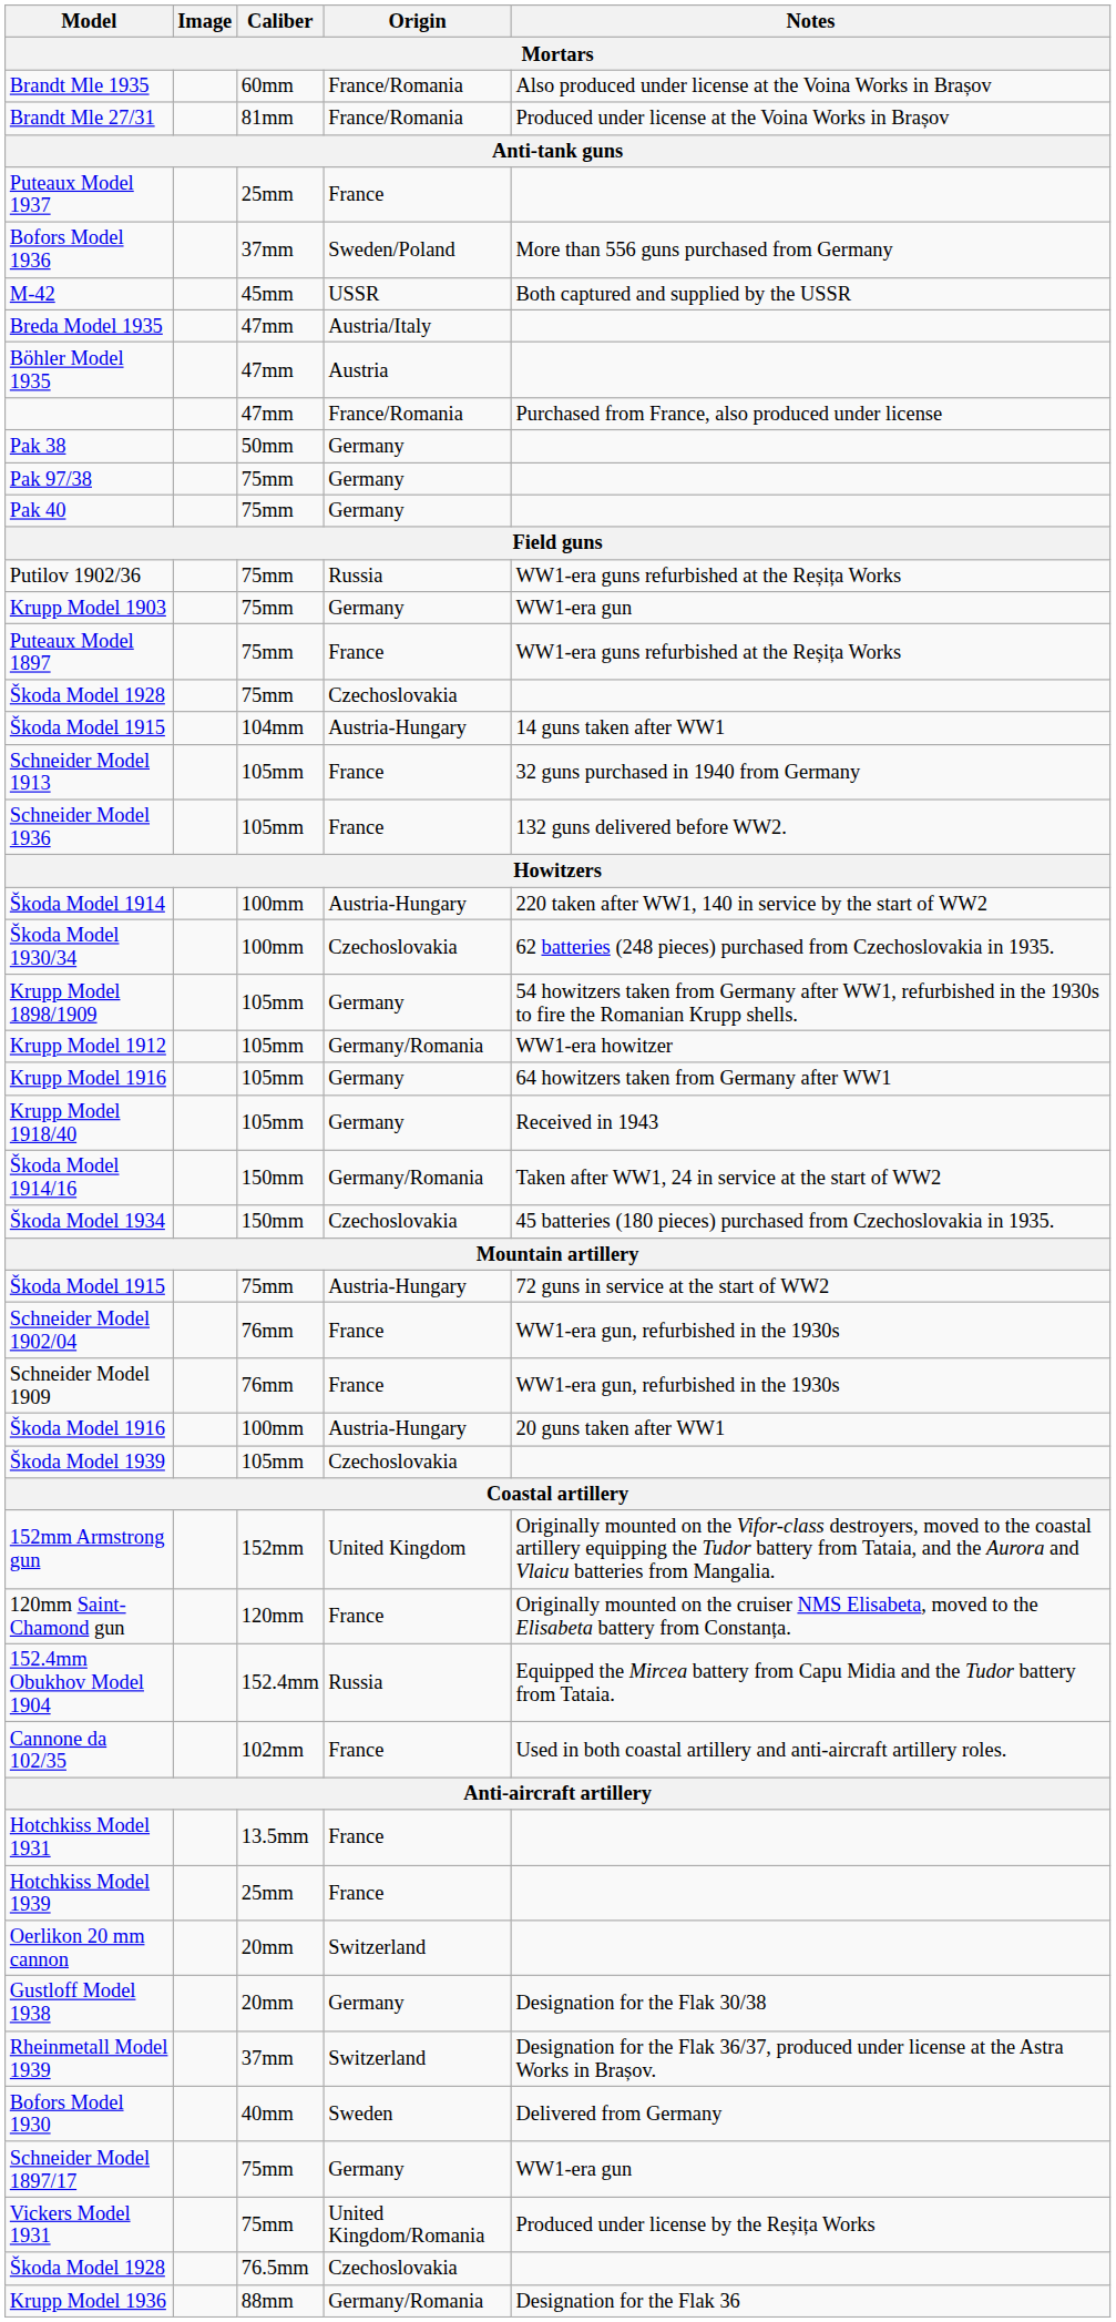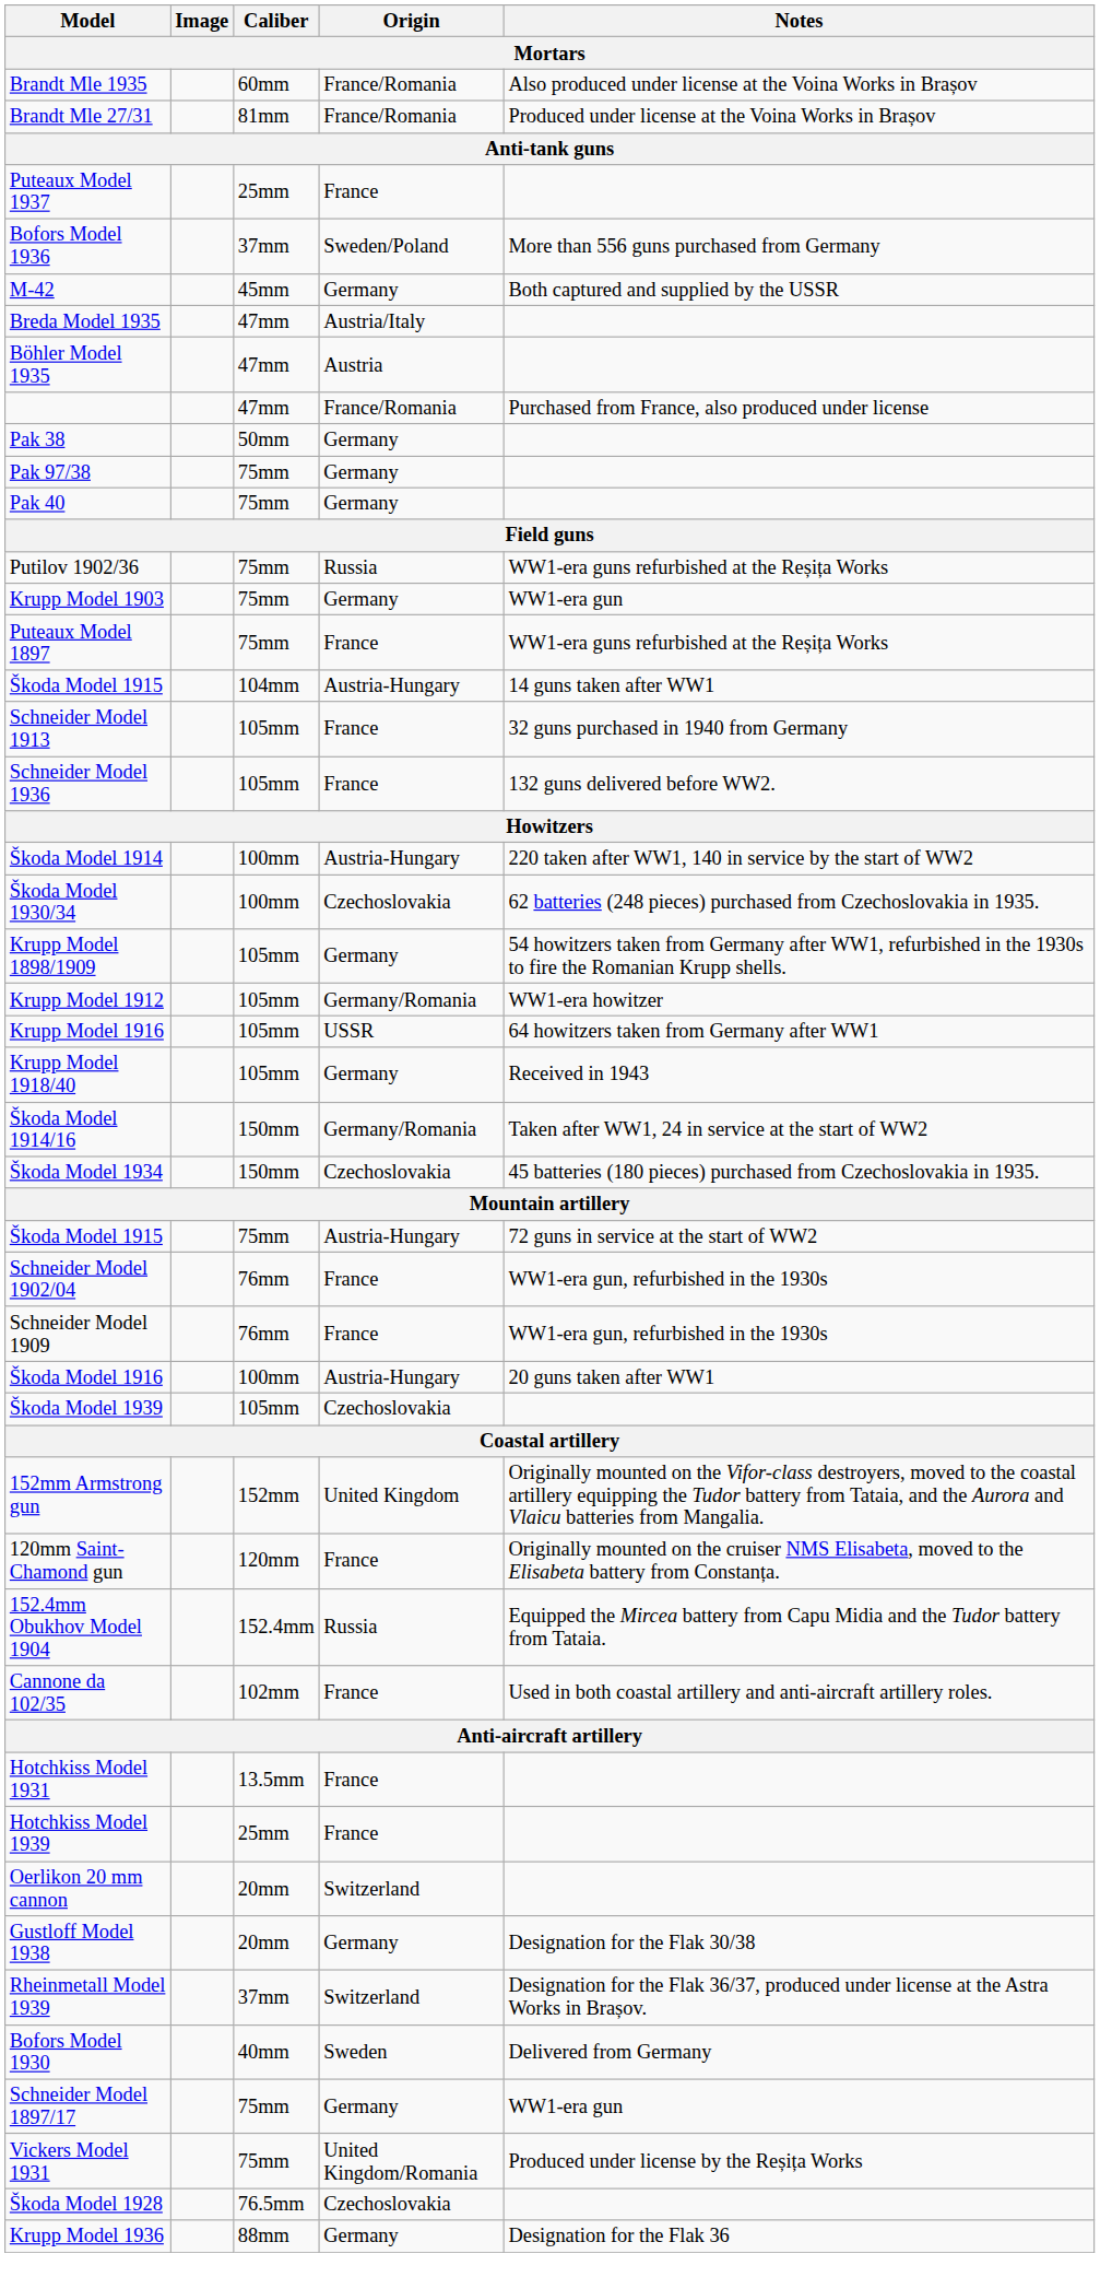M-42 | Origin: USSR -> Germany
- row: Škoda Model 1928 | 75mm | Czechoslovakia
Krupp Model 1916 | Origin: Germany -> USSR
Krupp Model 1936 | Origin: Germany/Romania -> Germany
